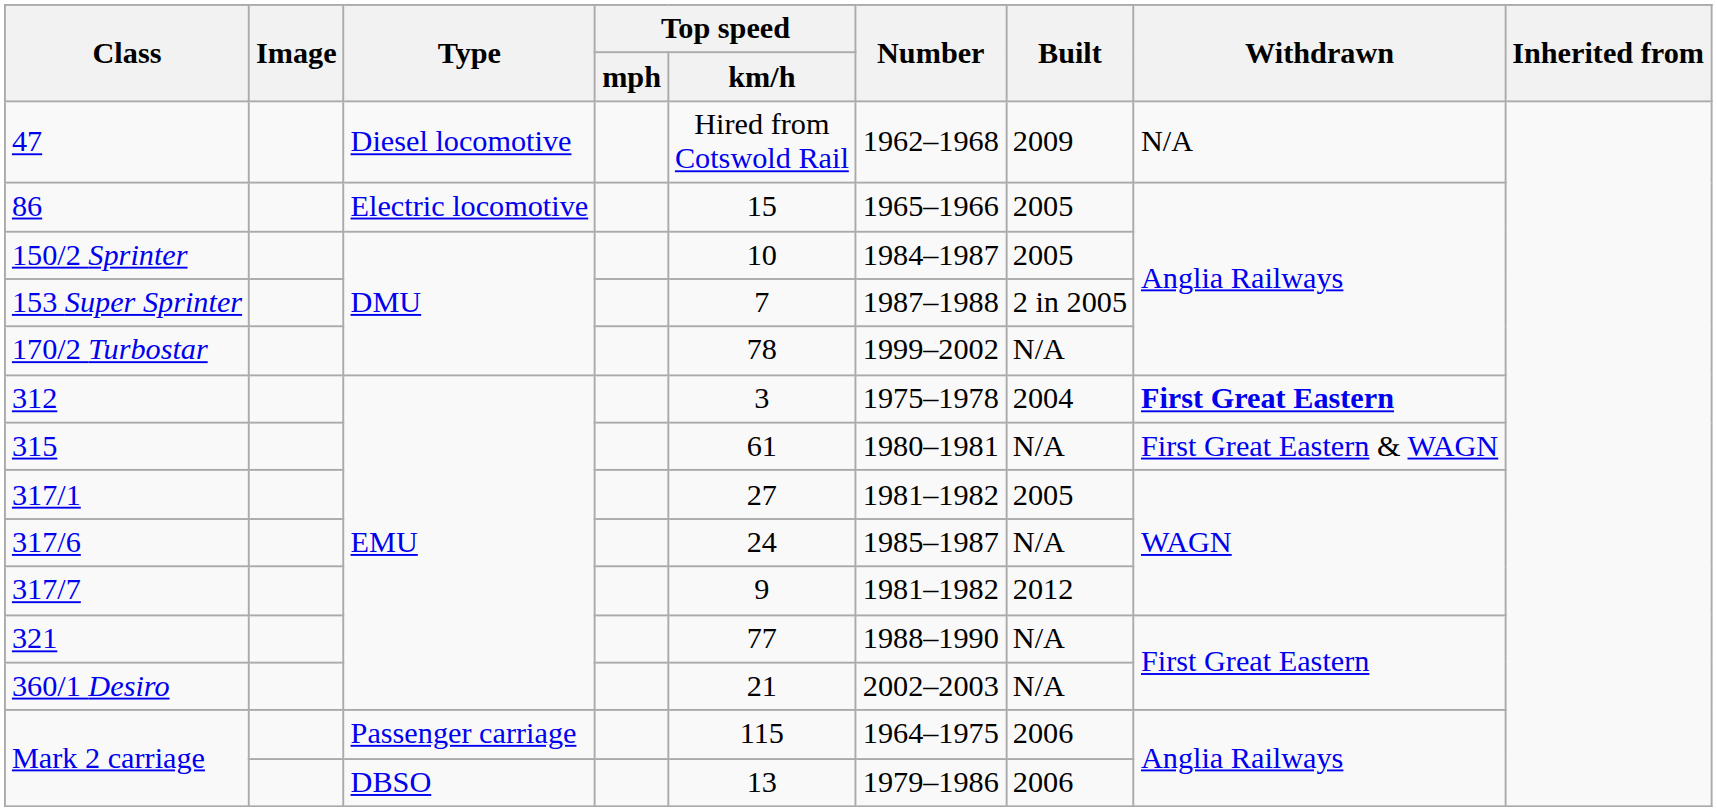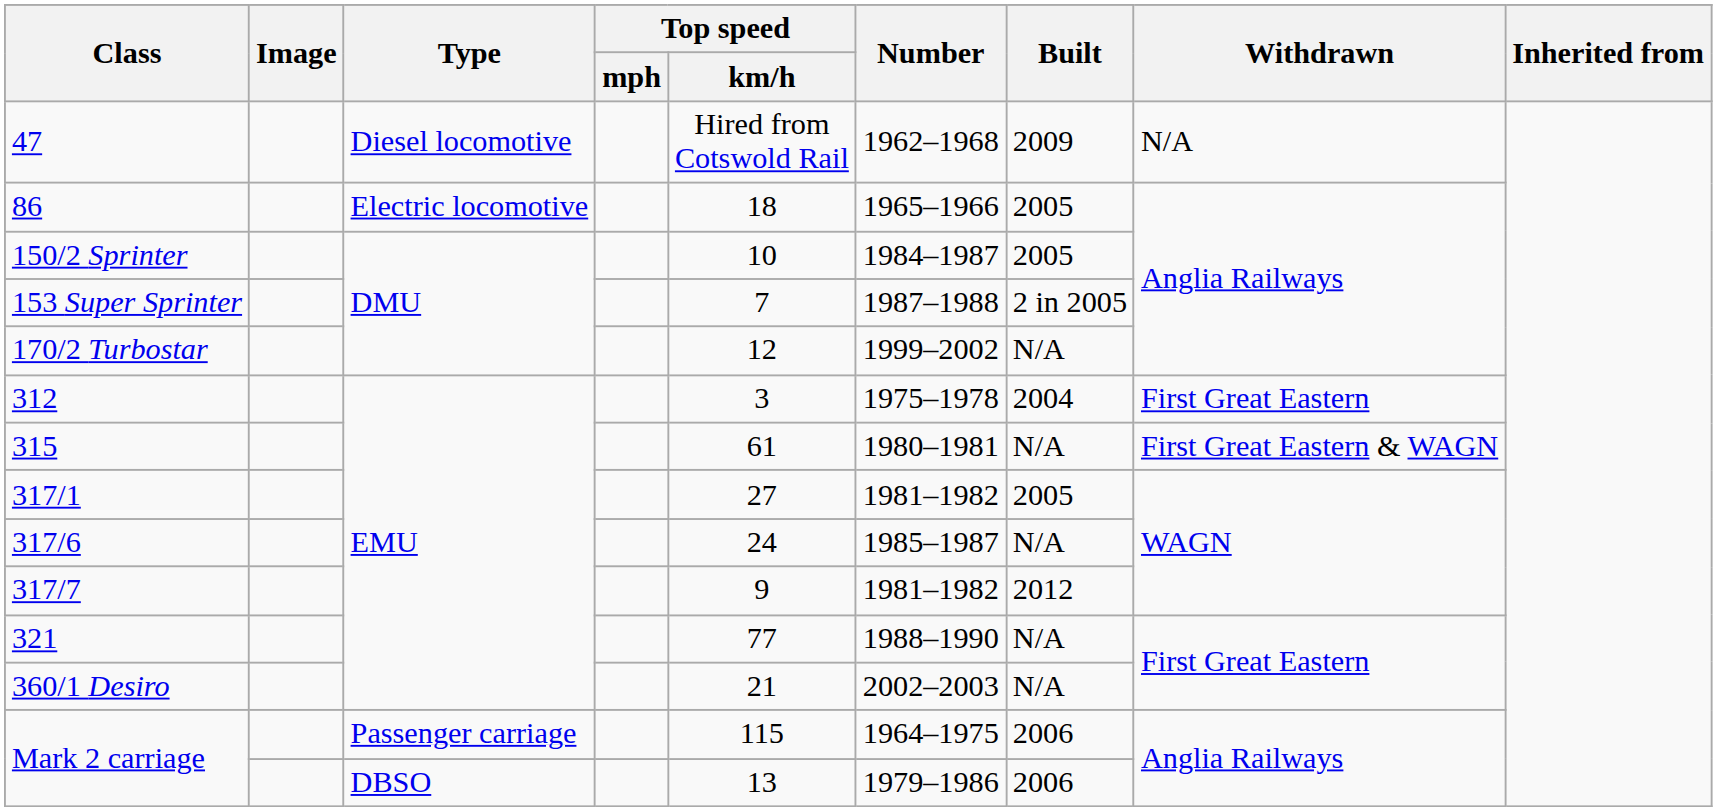86 | Top speed / km/h: 15 -> 18
170/2 Turbostar | Top speed / km/h: 78 -> 12
312 | Withdrawn: bold -> normal
